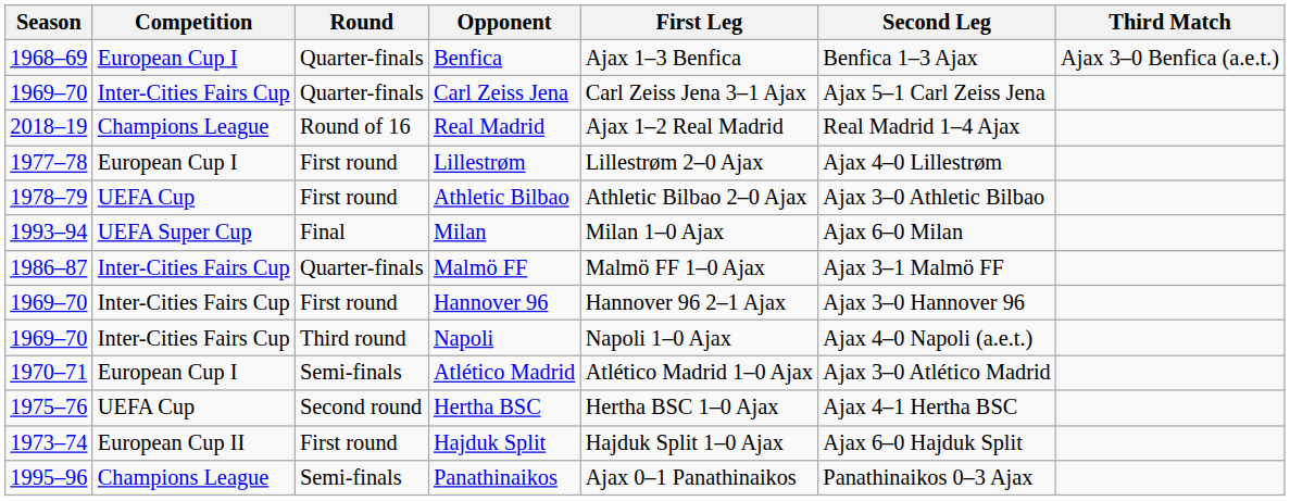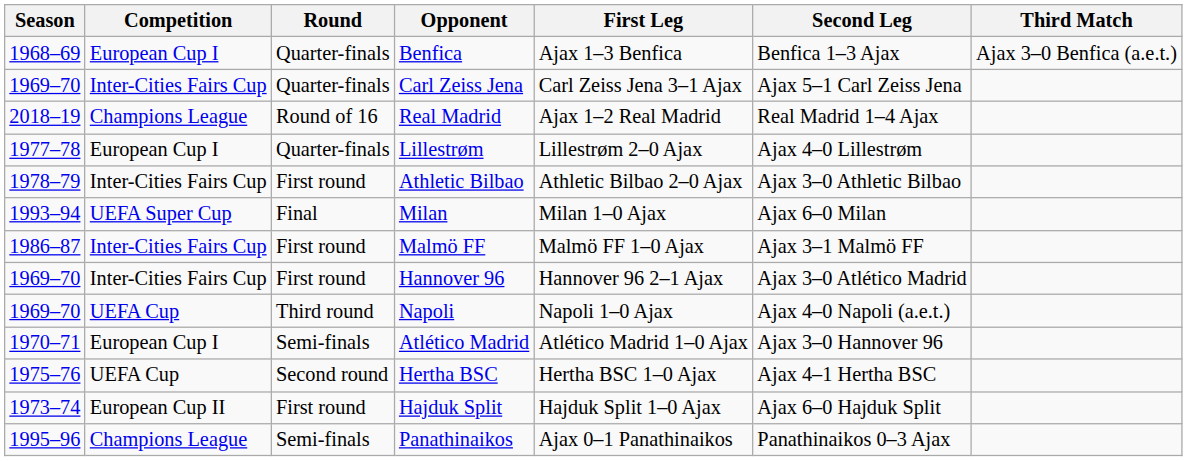Lillestrøm | Round: First round -> Quarter-finals
Athletic Bilbao | Competition: UEFA Cup -> Inter-Cities Fairs Cup
Malmö FF | Round: Quarter-finals -> First round
Hannover 96 | Second Leg: Ajax 3–0 Hannover 96 -> Ajax 3–0 Atlético Madrid
Napoli | Competition: Inter-Cities Fairs Cup -> UEFA Cup
Atlético Madrid | Second Leg: Ajax 3–0 Atlético Madrid -> Ajax 3–0 Hannover 96
